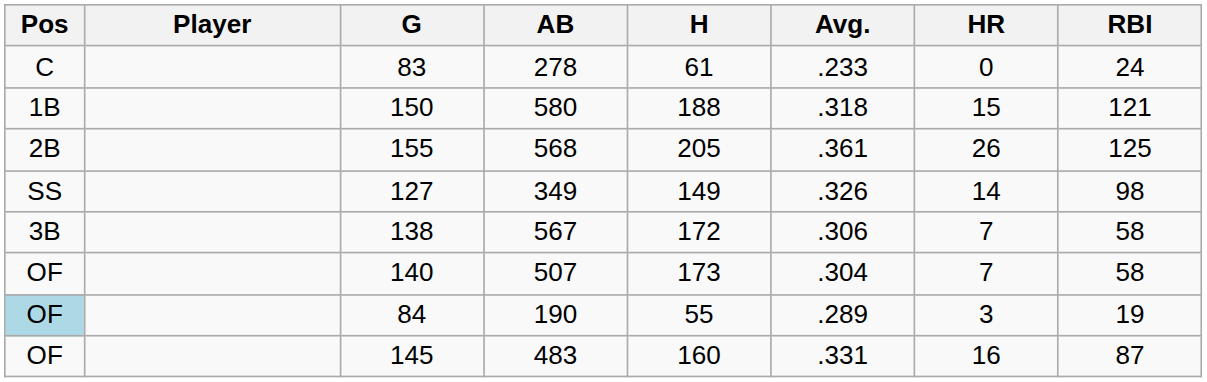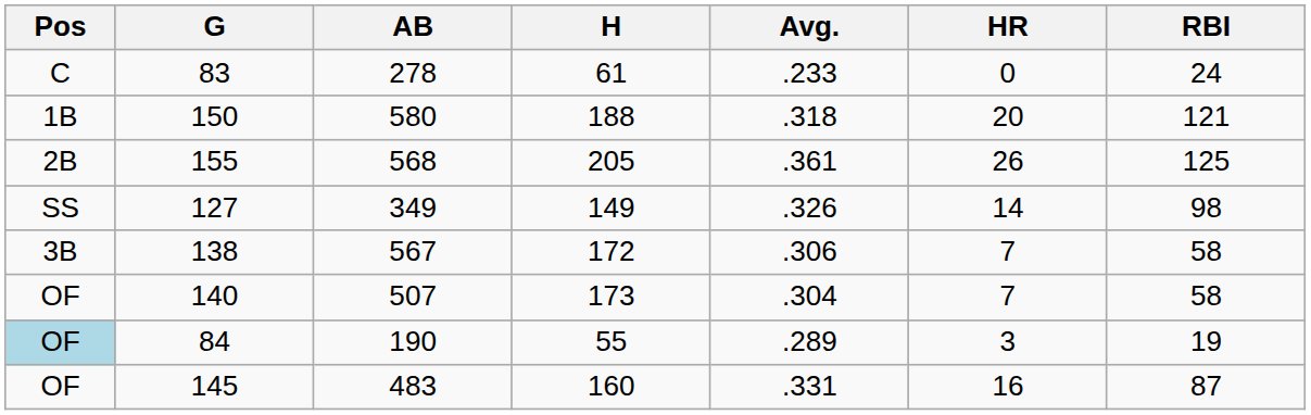- column: Player
150 | HR: 15 -> 20
